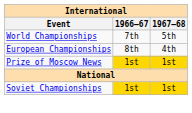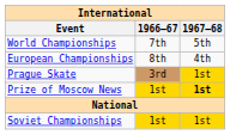+ row: Prague Skate | 3rd | 1st
Prize of Moscow News | 1967–68: normal -> bold
